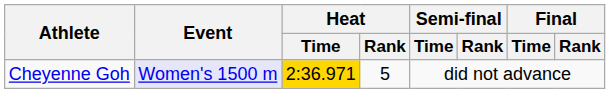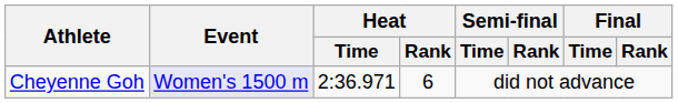Cheyenne Goh | Heat / Time: gold background -> no background
Cheyenne Goh | Heat / Rank: 5 -> 6
